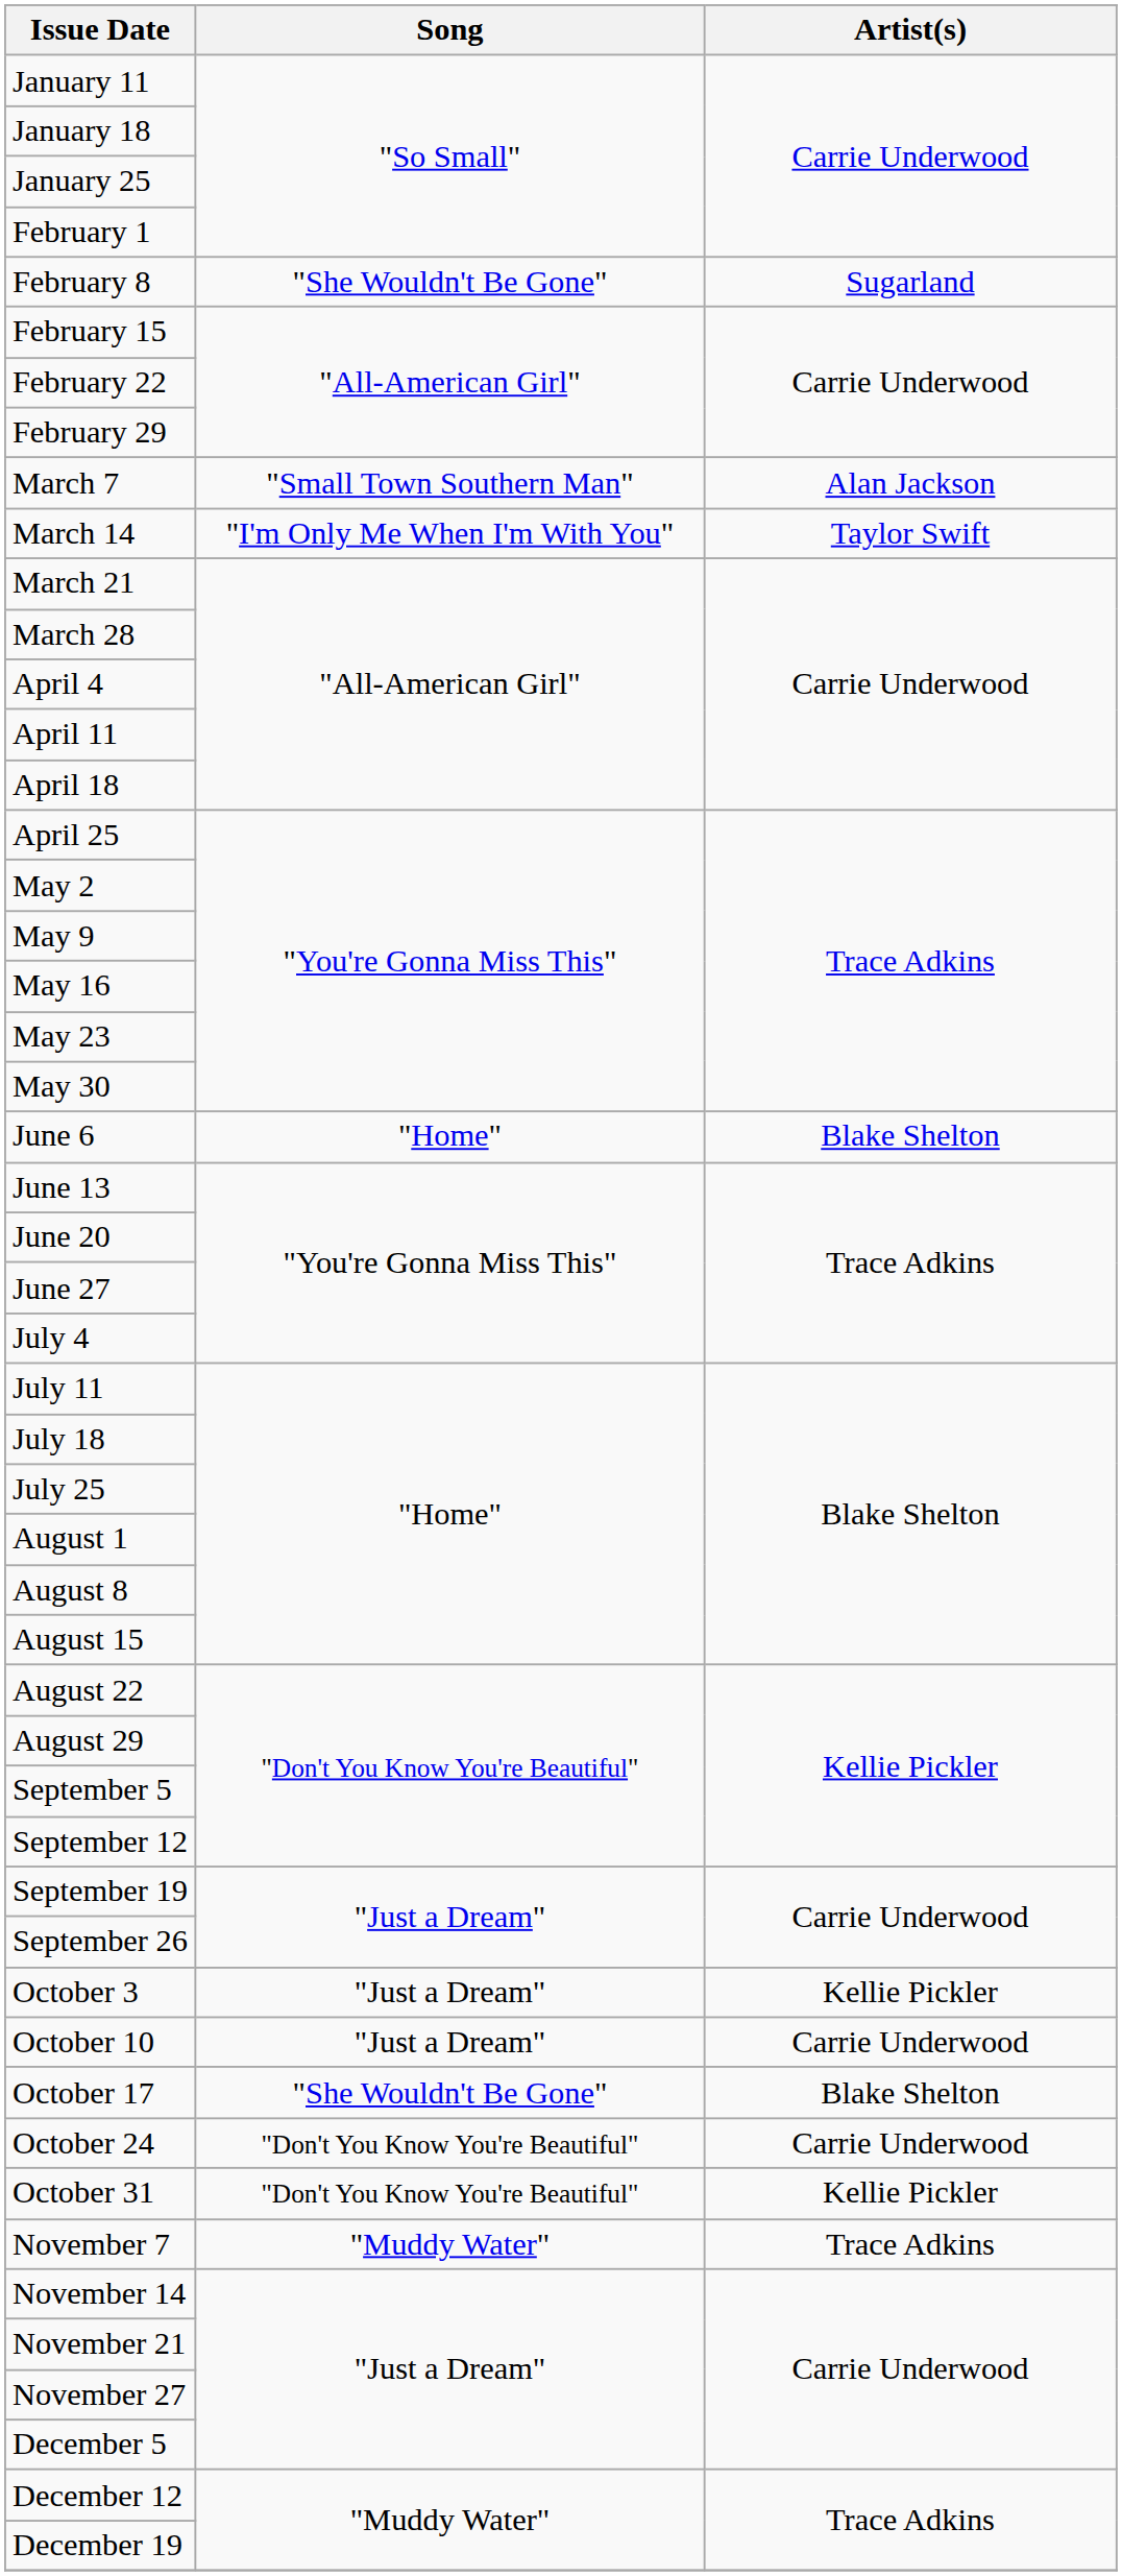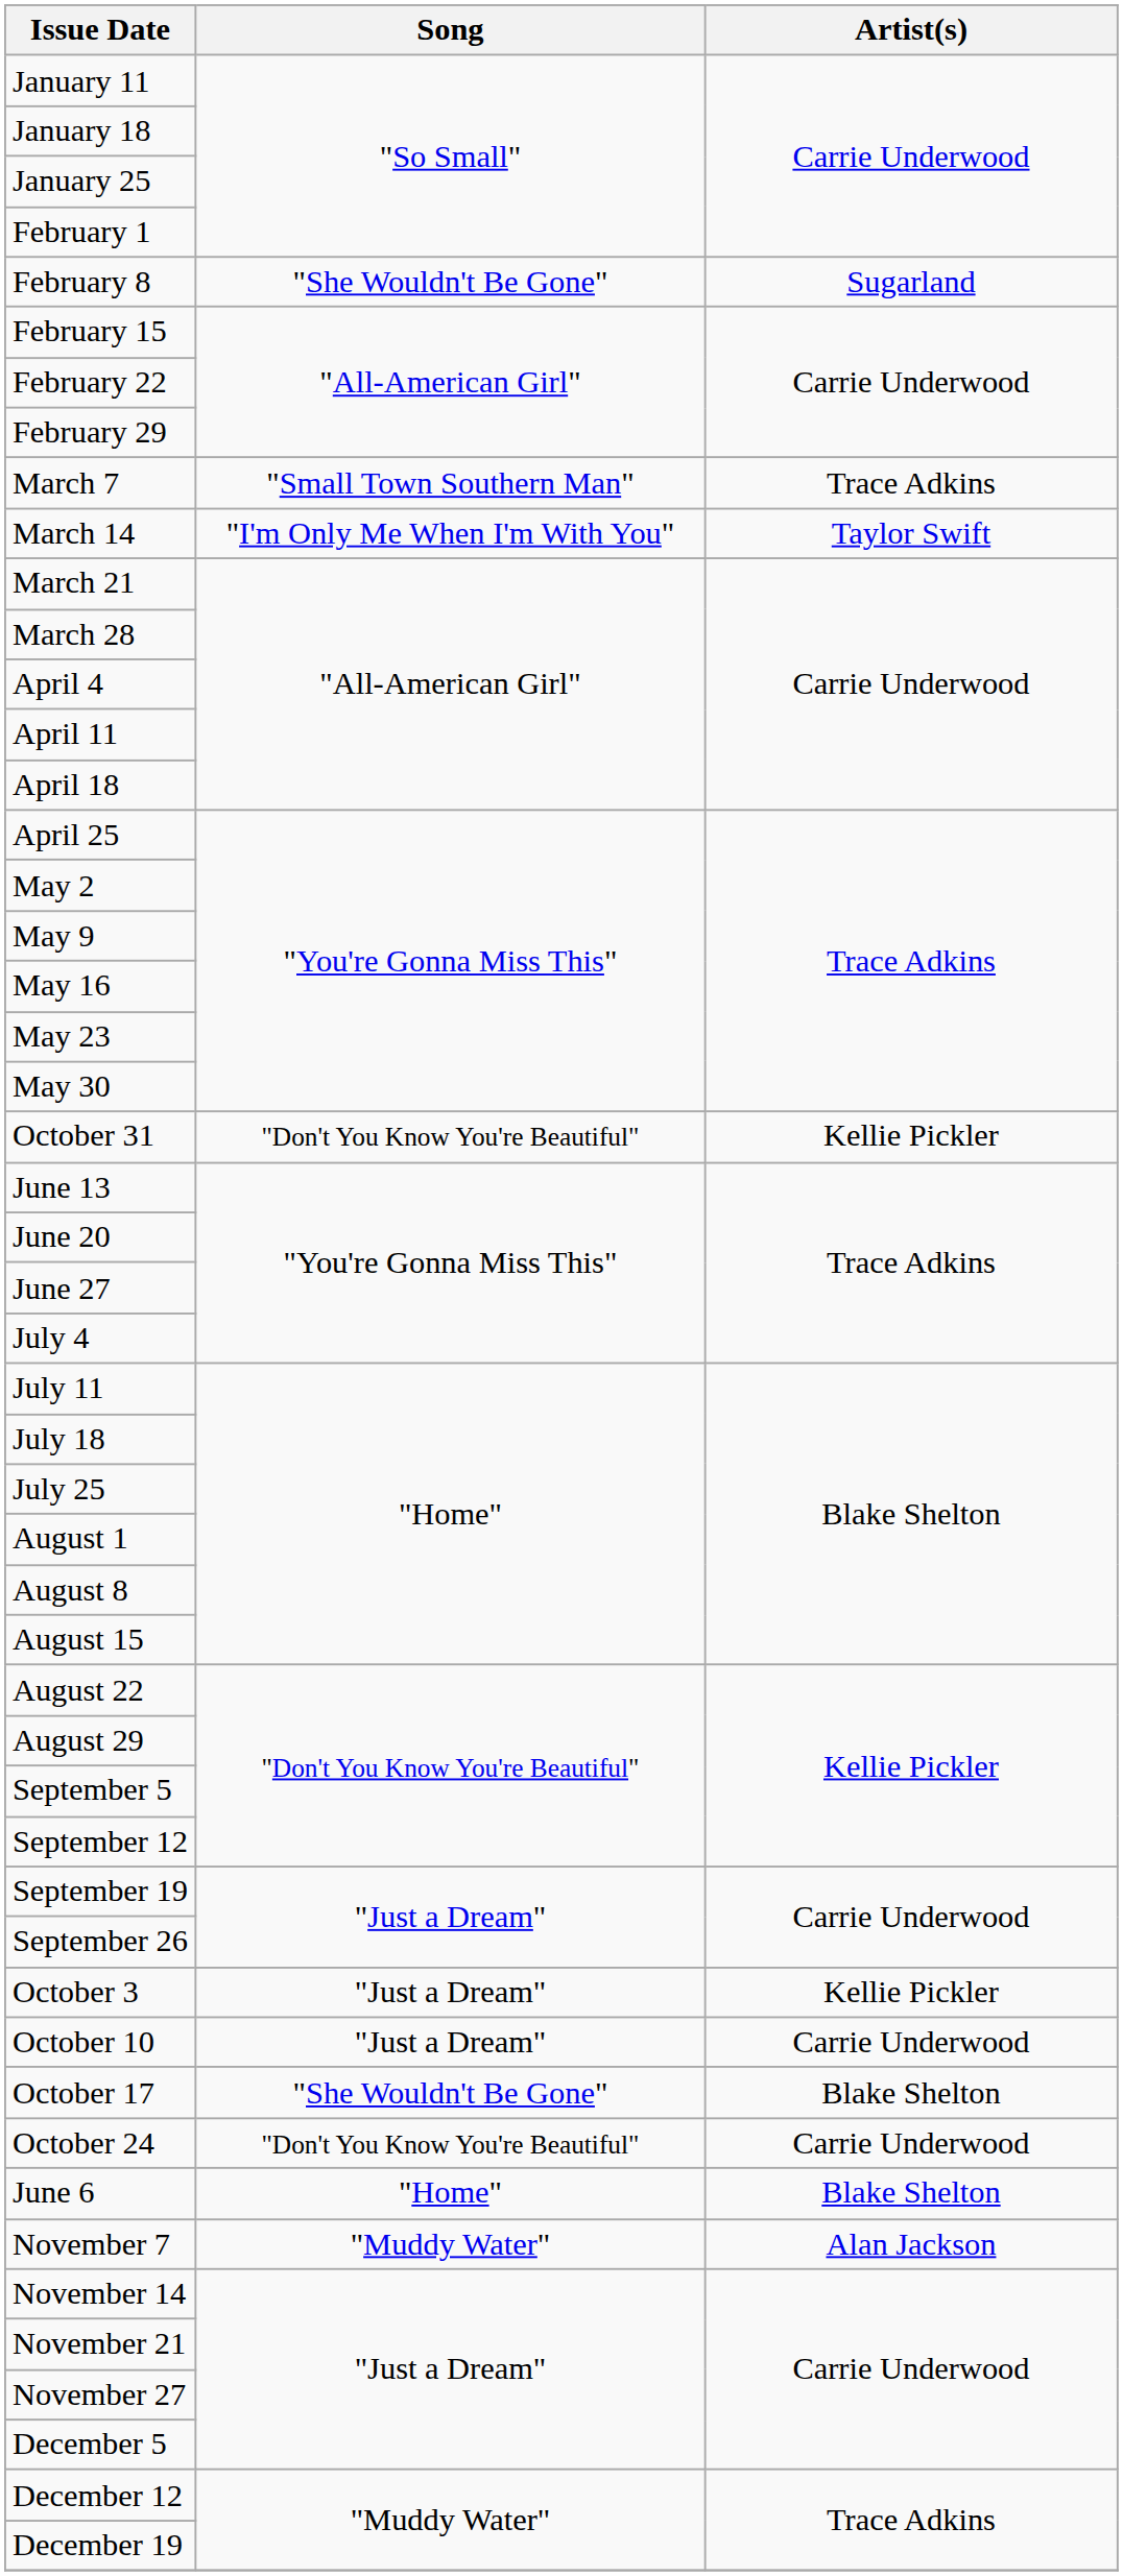March 7 | Artist(s): Alan Jackson -> Trace Adkins
rows swapped: June 6 <-> October 31
November 7 | Artist(s): Trace Adkins -> Alan Jackson
